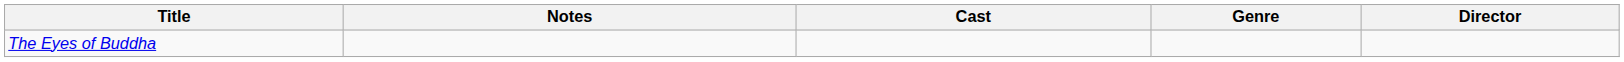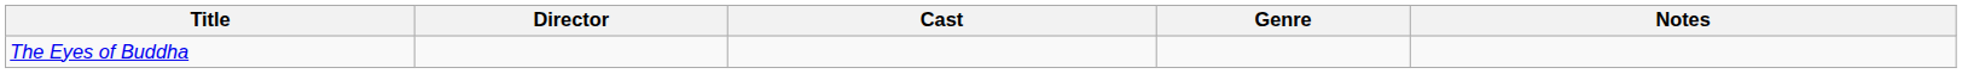columns swapped: Director <-> Notes
